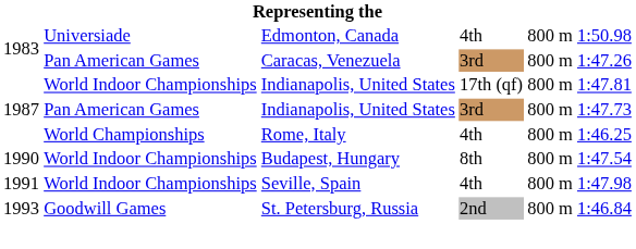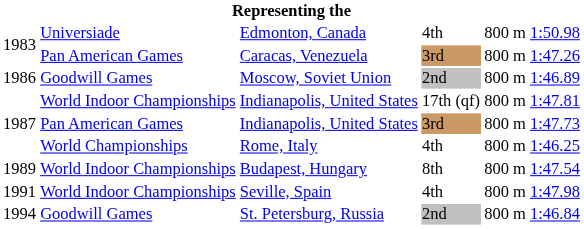+ row: 1986 | Goodwill Games | Moscow, Soviet Union | 2nd | 800 m | 1:46.89
Budapest, Hungary | column 1: 1990 -> 1989
St. Petersburg, Russia | column 1: 1993 -> 1994
